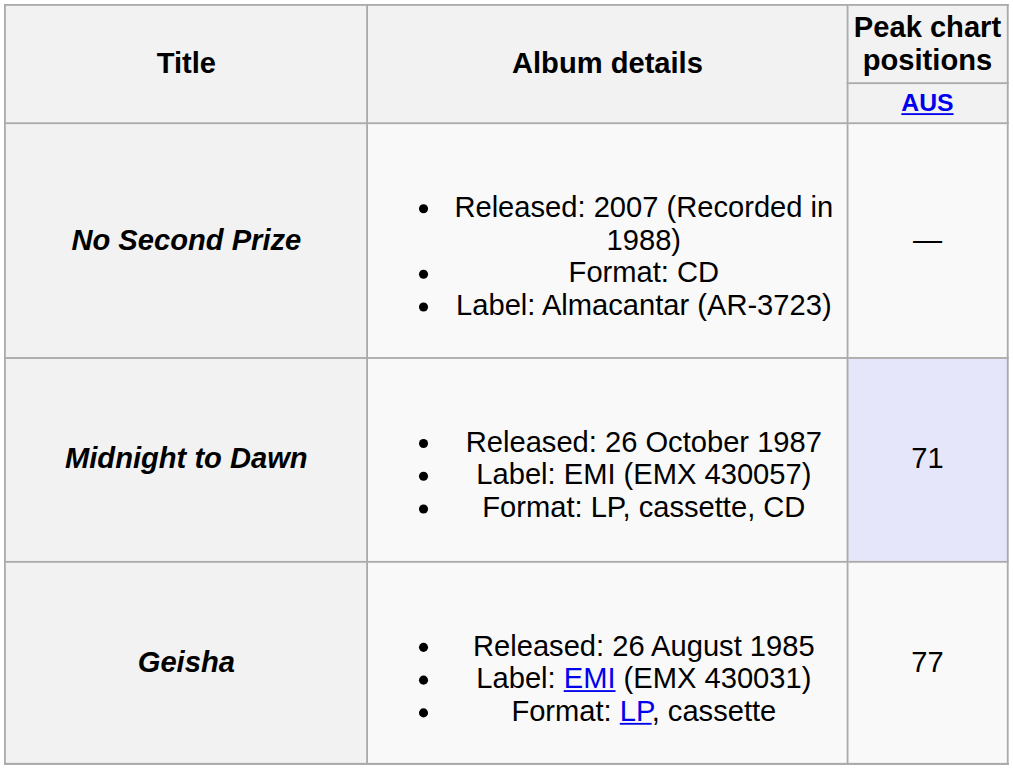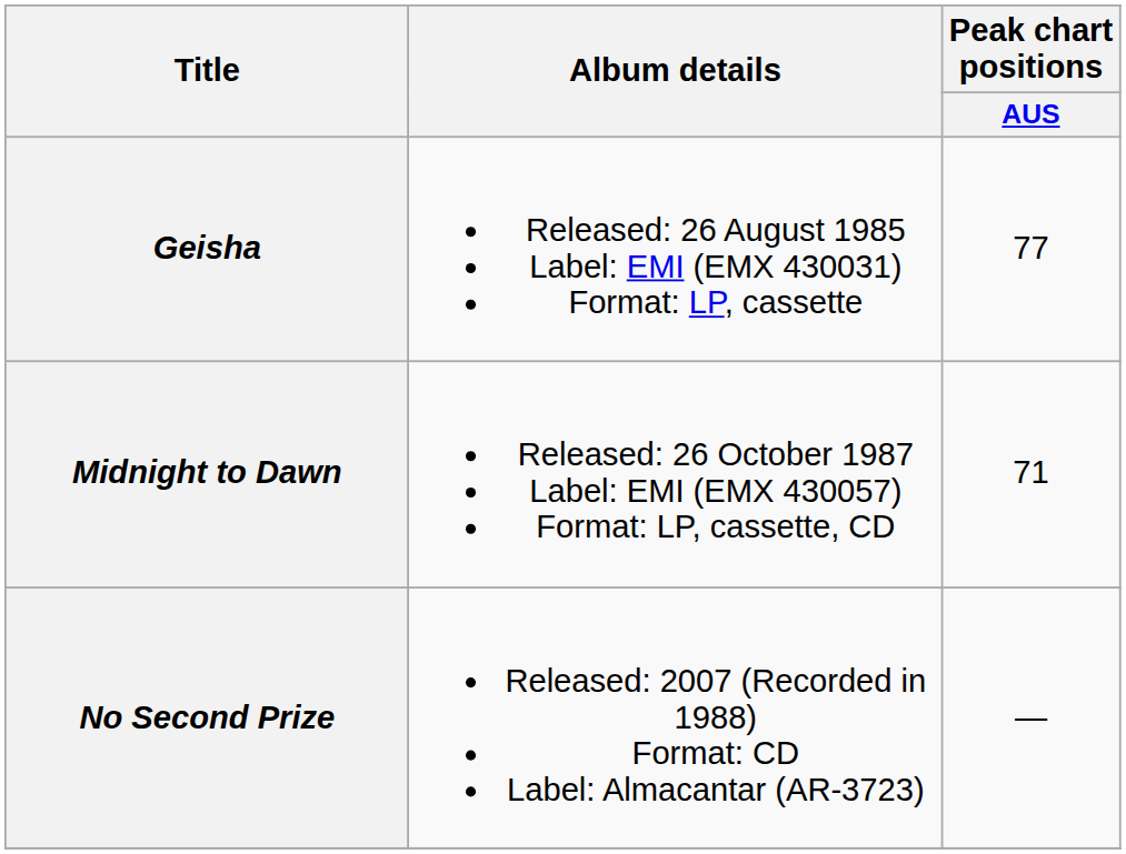rows swapped: Geisha <-> No Second Prize
Midnight to Dawn | Peak chart positions / AUS: lavender background -> no background
